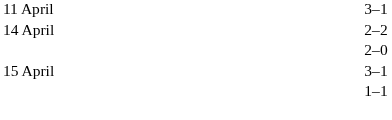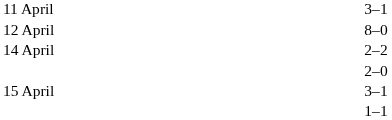+ row: 12 April | 8–0
